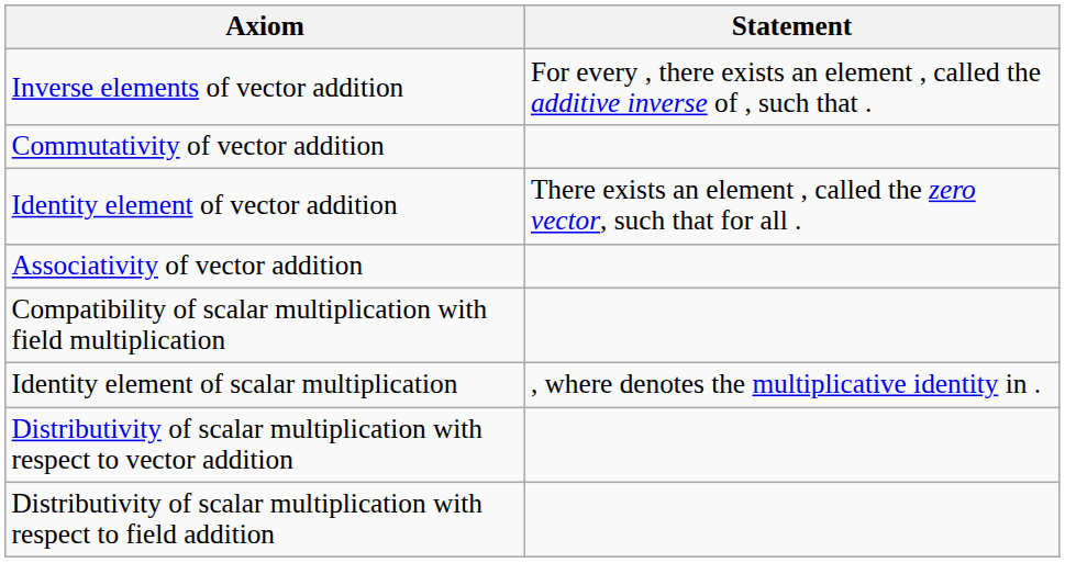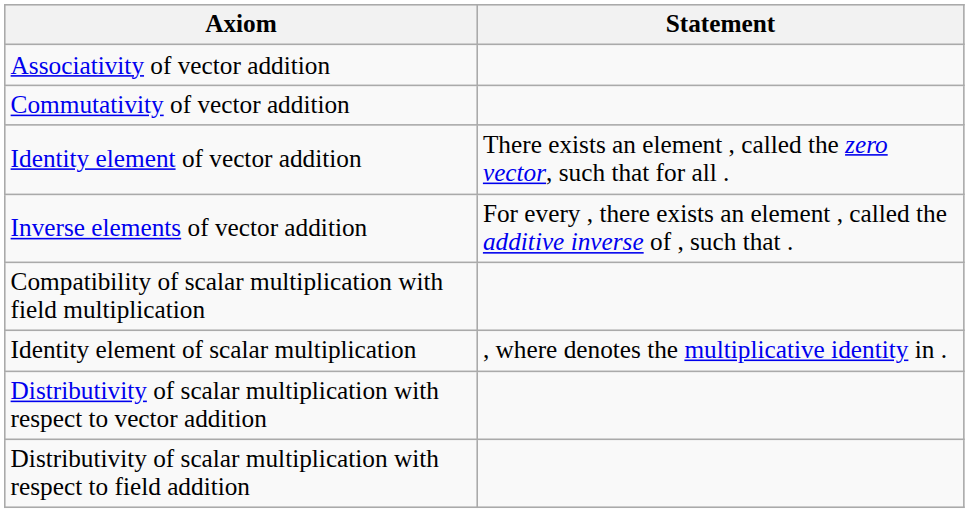rows swapped: Associativity of vector addition <-> Inverse elements of vector addition
